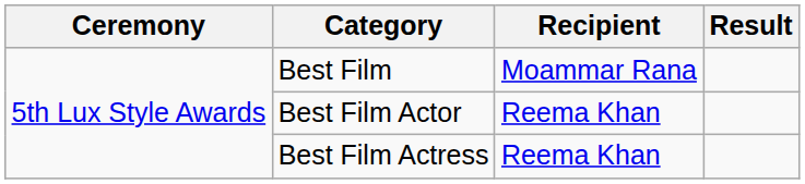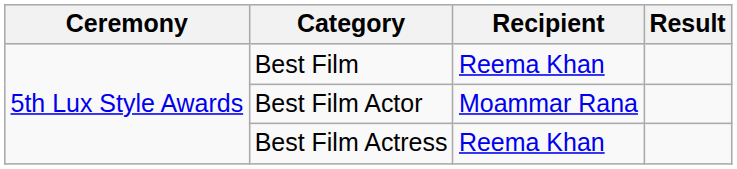Best Film | Recipient: Moammar Rana -> Reema Khan
Best Film Actor | Recipient: Reema Khan -> Moammar Rana
